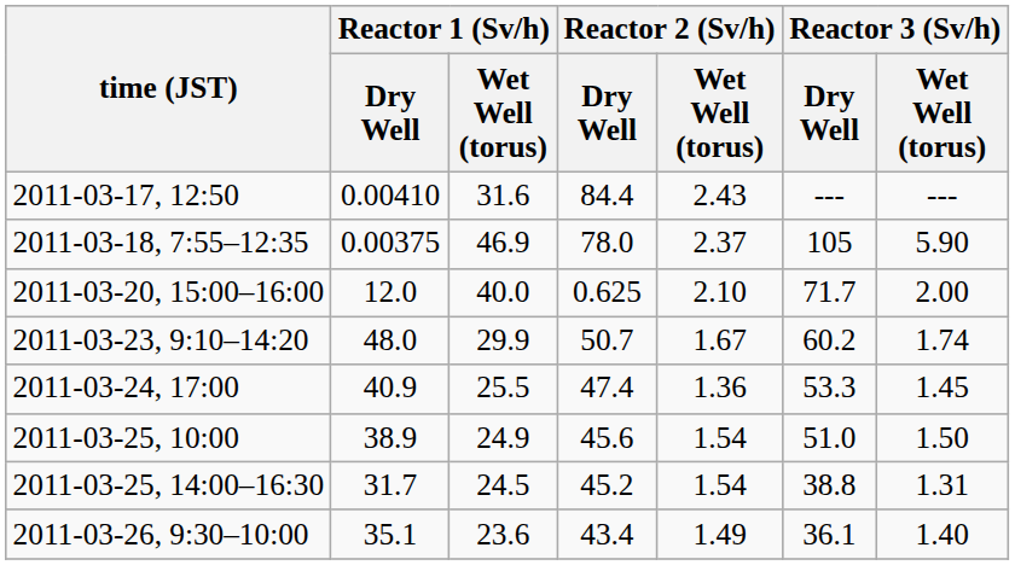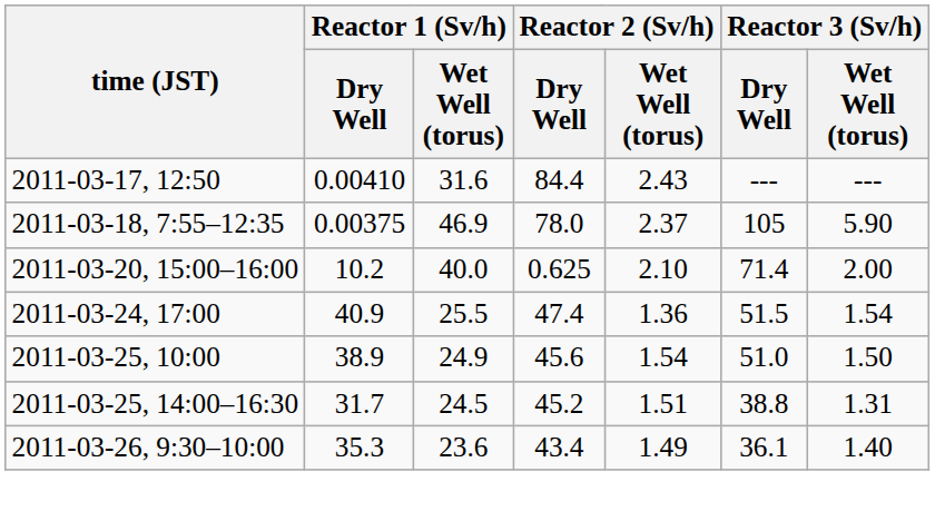2011-03-20, 15:00–16:00 | Reactor 1 (Sv/h) / Dry Well: 12.0 -> 10.2
2011-03-20, 15:00–16:00 | Reactor 3 (Sv/h) / Dry Well: 71.7 -> 71.4
- row: 2011-03-23, 9:10–14:20 | 48.0 | 29.9 | 50.7 | 1.67 | 60.2 | 1.74
2011-03-24, 17:00 | Reactor 3 (Sv/h) / Dry Well: 53.3 -> 51.5
2011-03-24, 17:00 | Reactor 3 (Sv/h) / Wet Well (torus): 1.45 -> 1.54
2011-03-25, 14:00–16:30 | Reactor 2 (Sv/h) / Wet Well (torus): 1.54 -> 1.51
2011-03-26, 9:30–10:00 | Reactor 1 (Sv/h) / Dry Well: 35.1 -> 35.3
